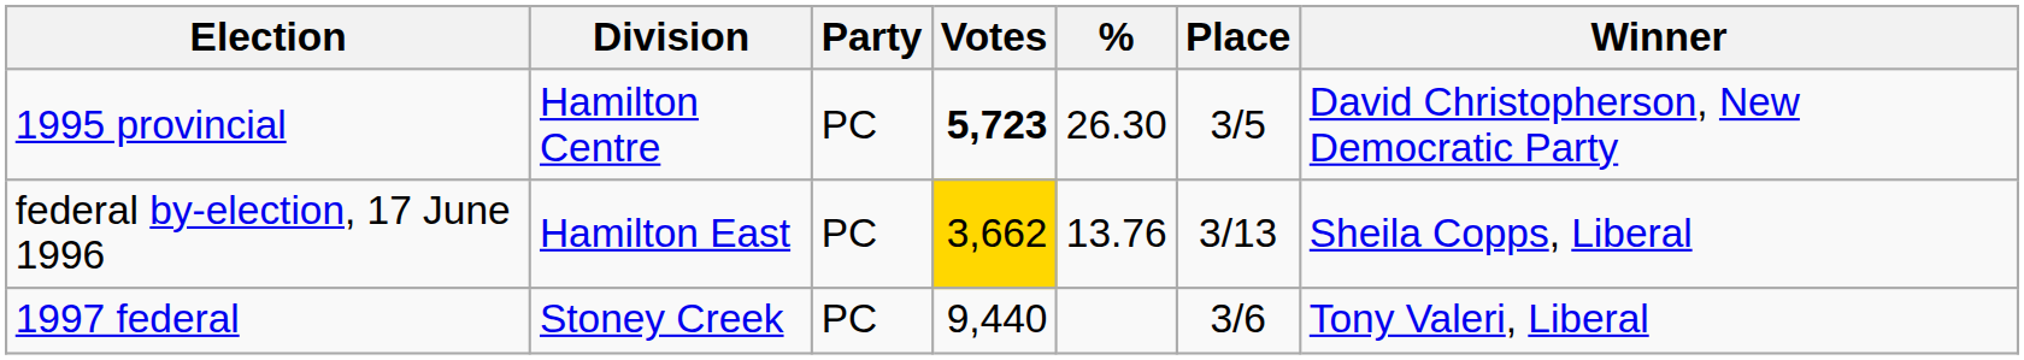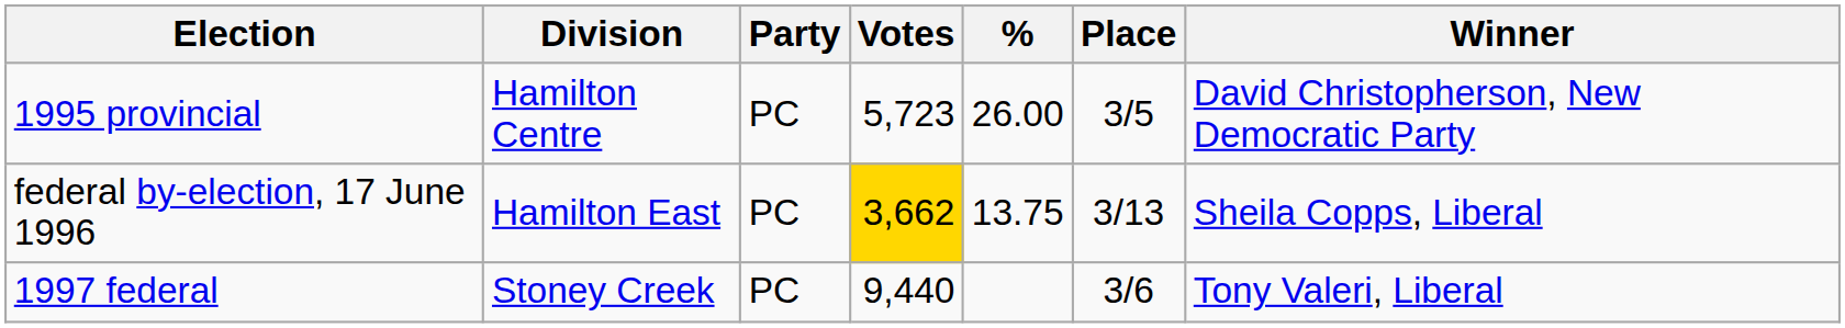1995 provincial | Votes: bold -> normal
1995 provincial | %: 26.30 -> 26.00
federal by-election, 17 June 1996 | %: 13.76 -> 13.75
